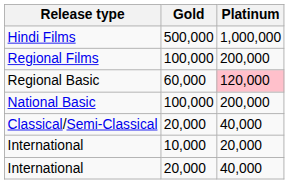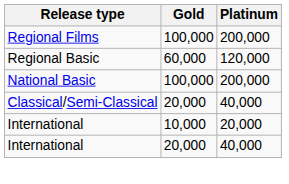- row: Hindi Films | 500,000 | 1,000,000
Regional Basic | Platinum: pink background -> no background
